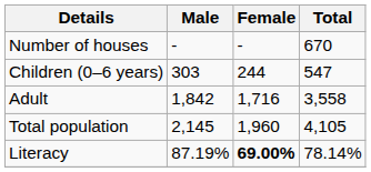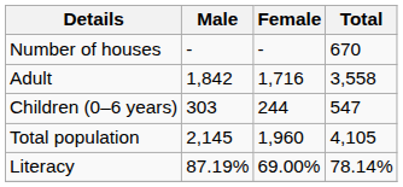rows swapped: Adult <-> Children (0–6 years)
Literacy | Female: bold -> normal
